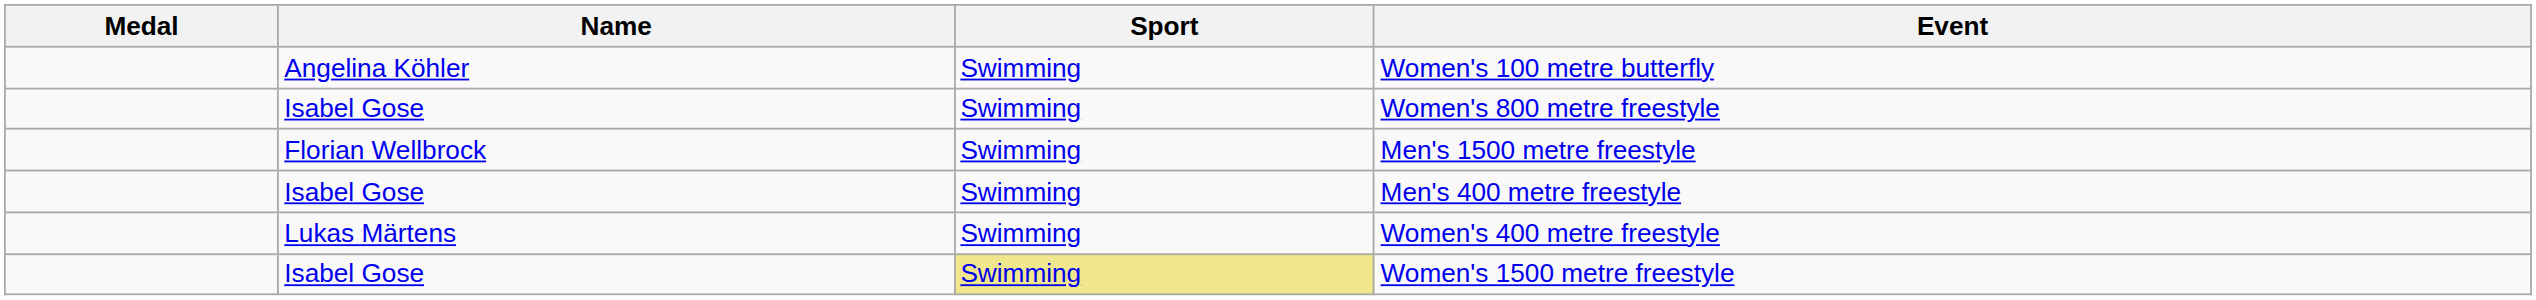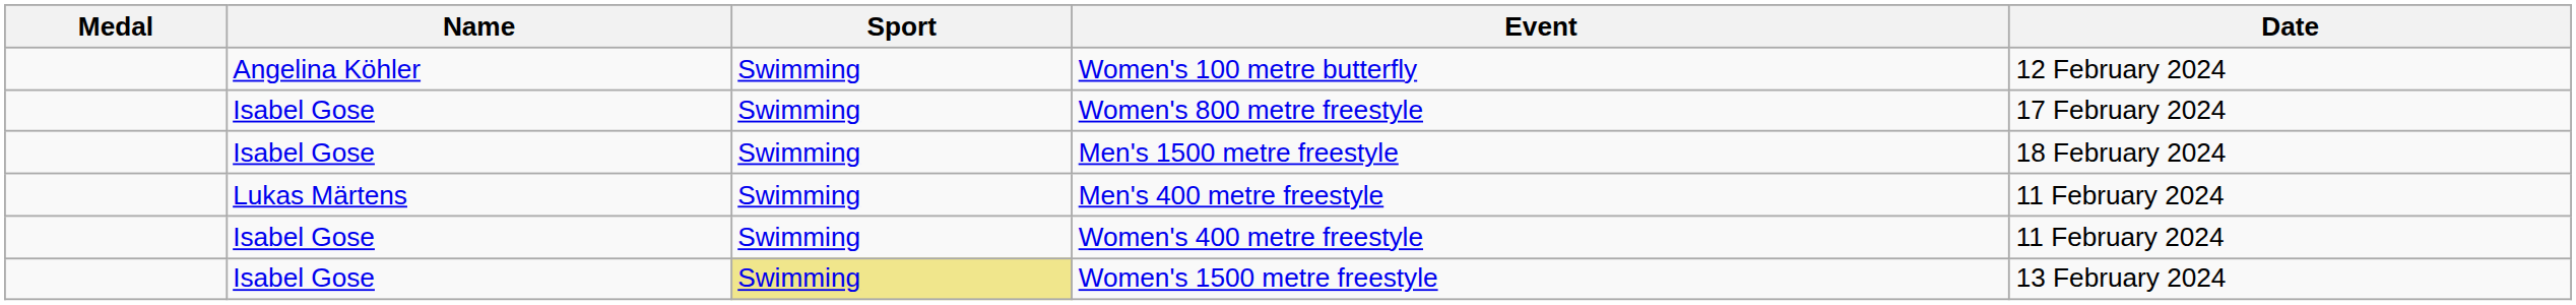+ column: Date | 12 February 2024 | 17 February 2024 | 18 February 2024 | 11 February 2024 | 11 February 2024 | 13 February 2024
Men's 1500 metre freestyle | Name: Florian Wellbrock -> Isabel Gose
Men's 400 metre freestyle | Name: Isabel Gose -> Lukas Märtens
Women's 400 metre freestyle | Name: Lukas Märtens -> Isabel Gose
